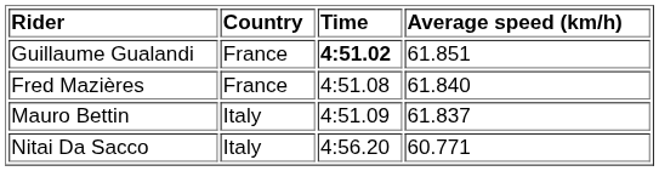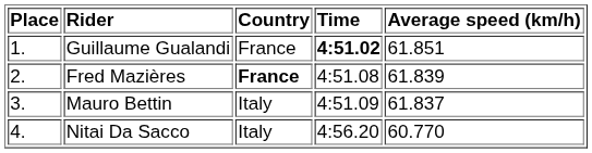+ column: Place | 1. | 2. | 3. | 4.
Fred Mazières | Country: normal -> bold
Fred Mazières | Average speed (km/h): 61.840 -> 61.839
Nitai Da Sacco | Average speed (km/h): 60.771 -> 60.770
